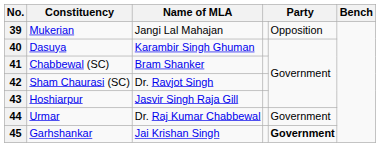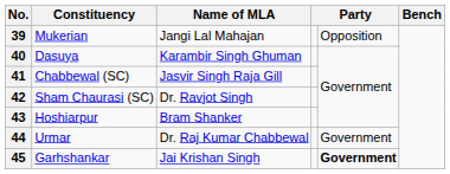41 | Name of MLA: Bram Shanker -> Jasvir Singh Raja Gill
43 | Name of MLA: Jasvir Singh Raja Gill -> Bram Shanker
